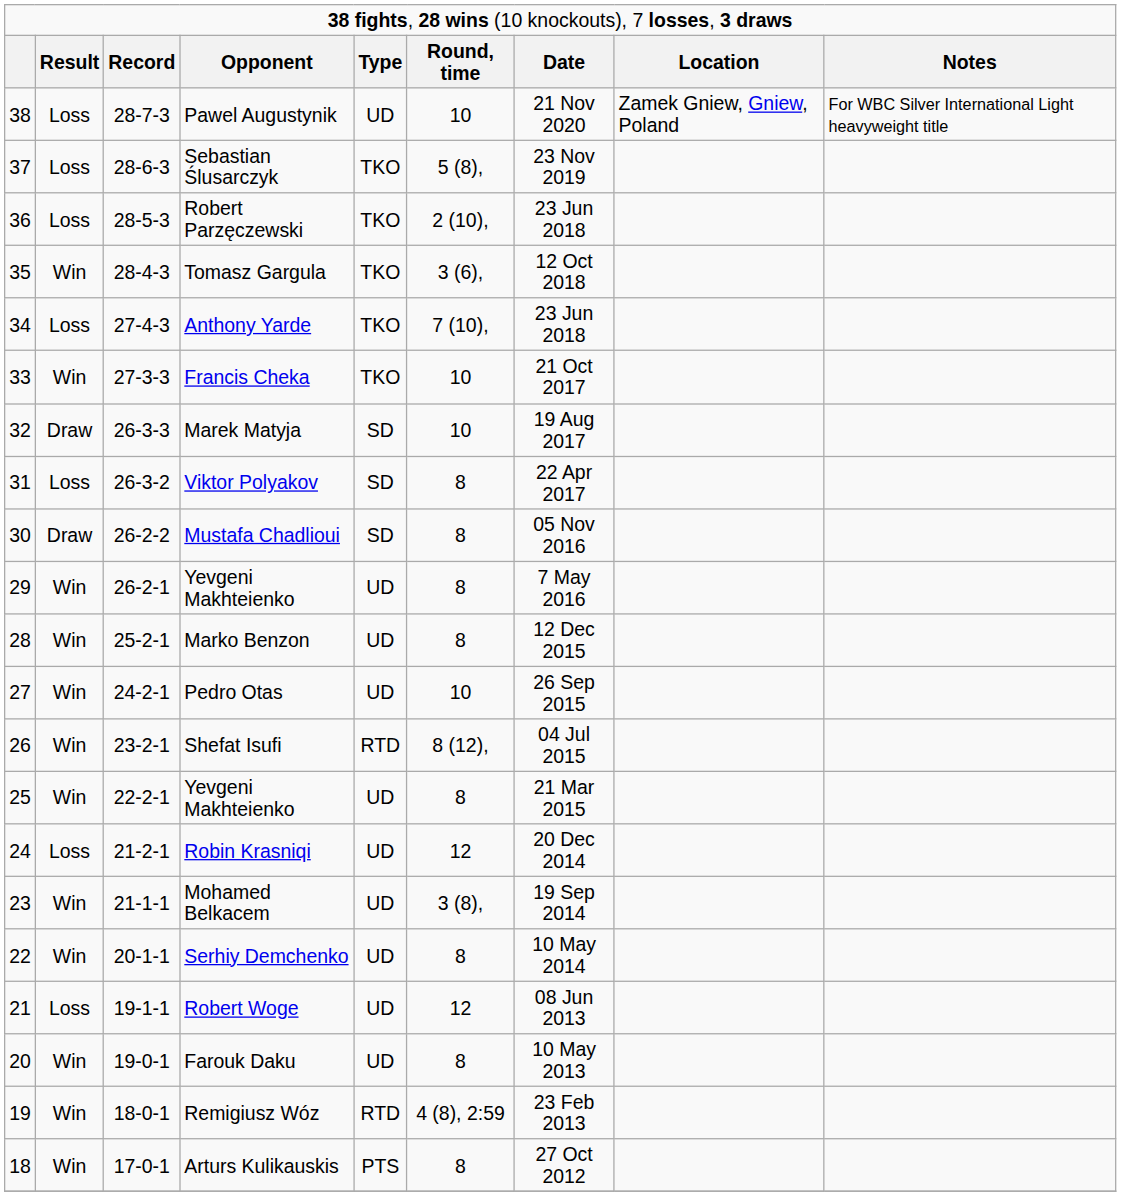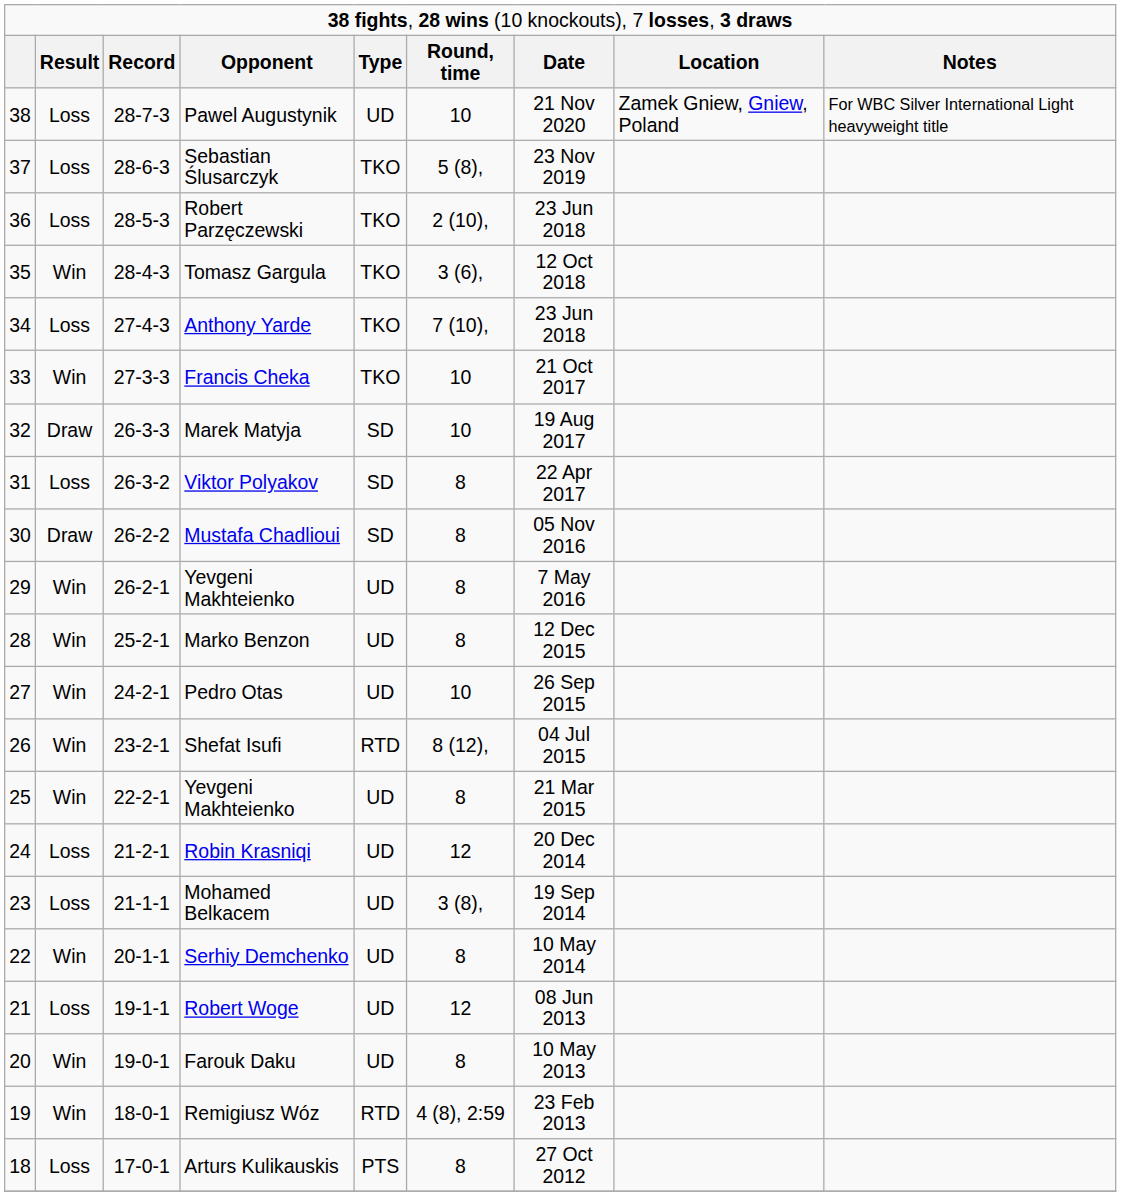Mohamed Belkacem | column 2: Win -> Loss
Arturs Kulikauskis | column 2: Win -> Loss
